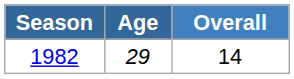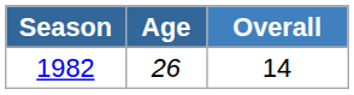1982 | Age: 29 -> 26
